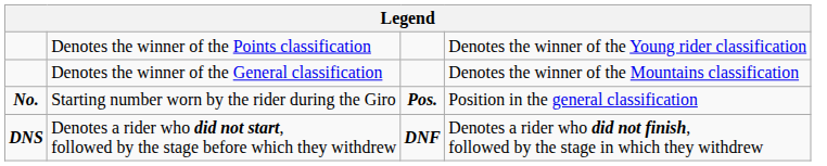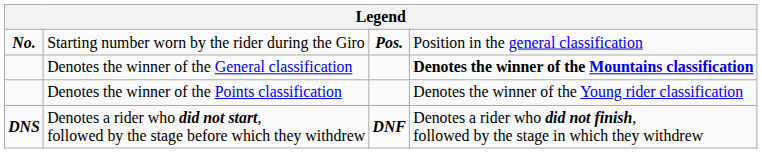rows swapped: Starting number worn by the rider during the Giro <-> Denotes the winner of the Points classification
Denotes the winner of the General classification | column 4: normal -> bold
